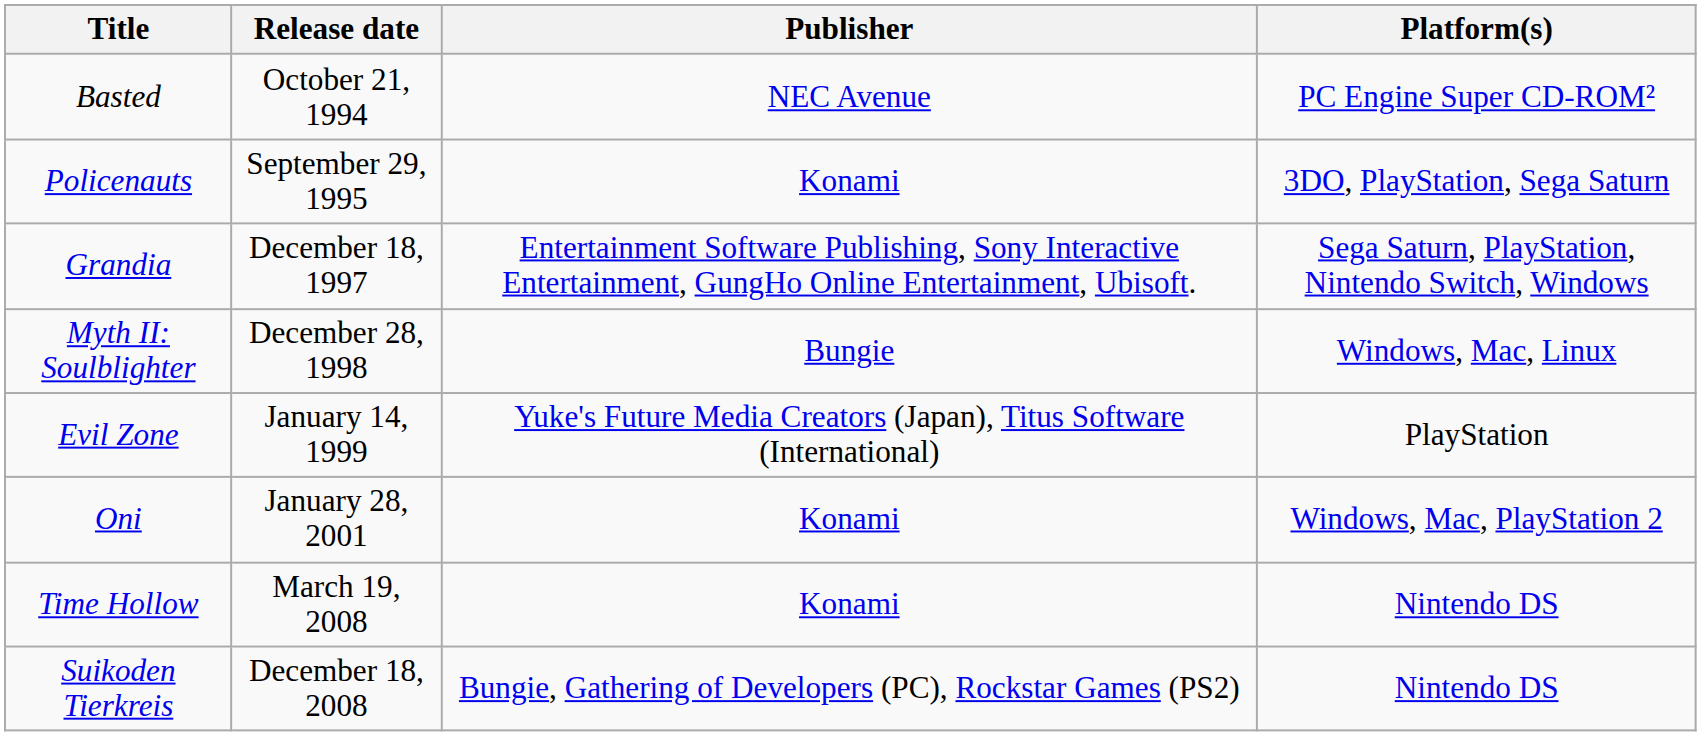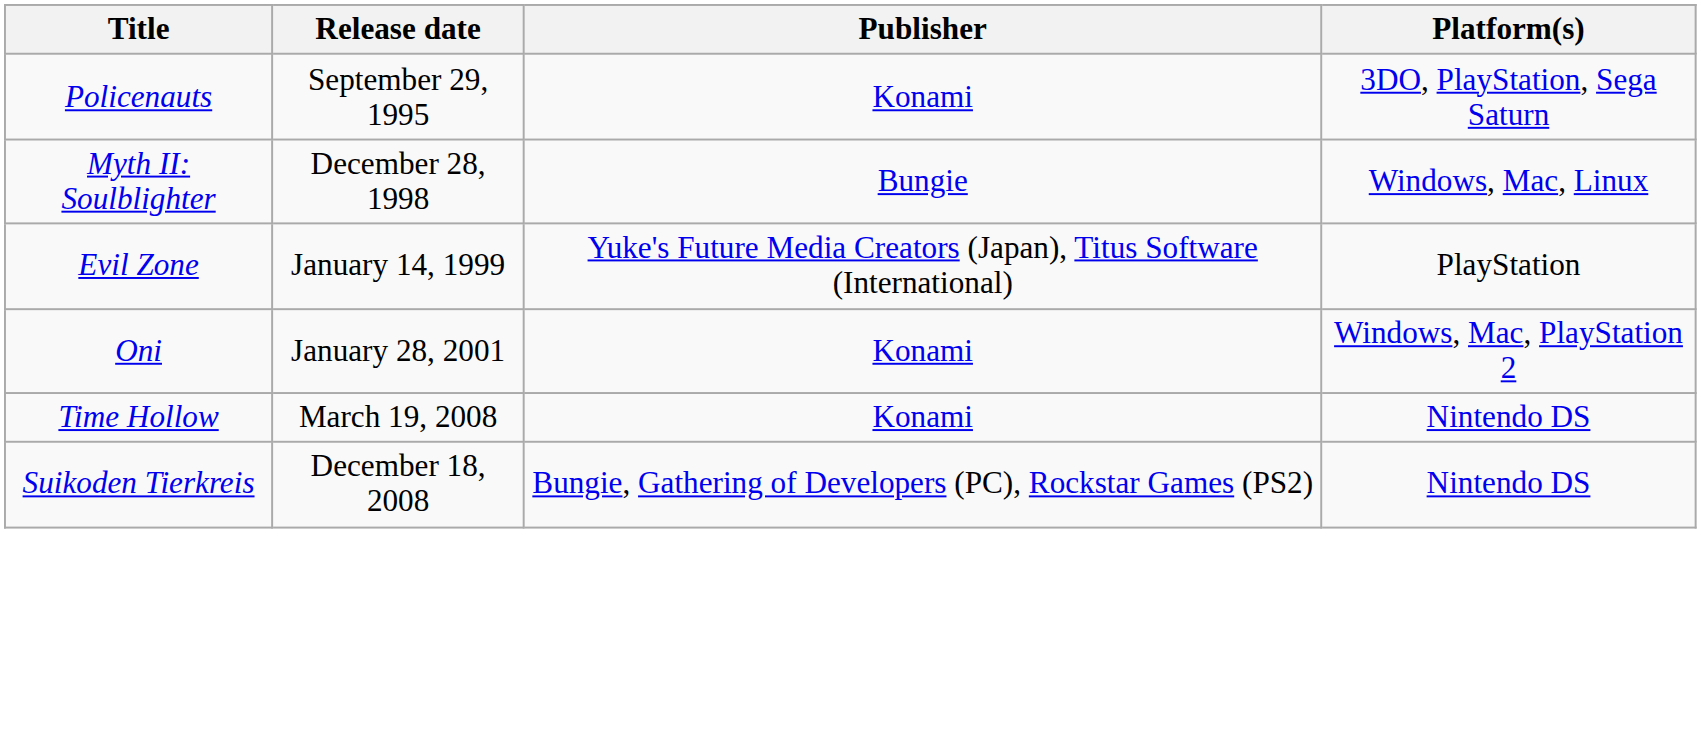- row: Basted | October 21, 1994 | NEC Avenue | PC Engine Super CD-ROM²
- row: Grandia | December 18, 1997 | Entertainment Software Publishing, Sony Interactive Entertainment, GungHo Online Entertainment, Ubisoft. | Sega Saturn, PlayStation, Nintendo Switch, Windows
